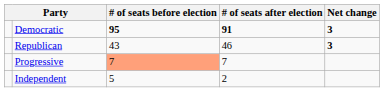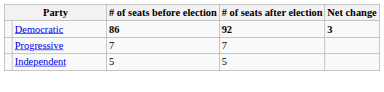Democratic | # of seats before election: 95 -> 86
Democratic | # of seats after election: 91 -> 92
- row: Republican | 43 | 46 | 3
Progressive | # of seats before election: lightsalmon background -> no background
Independent | # of seats after election: 2 -> 5
